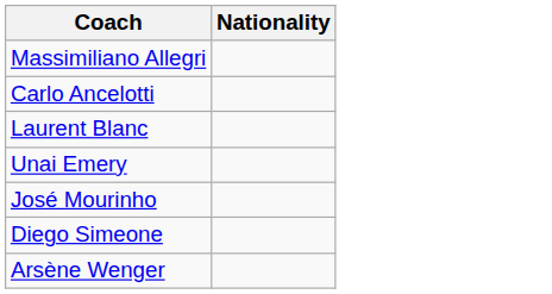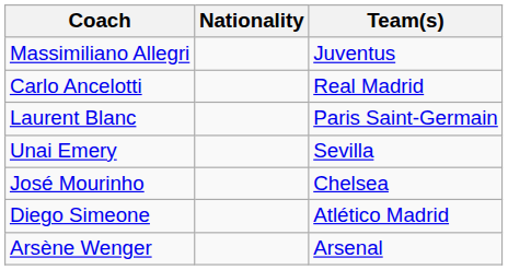+ column: Team(s) | Juventus | Real Madrid | Paris Saint-Germain | Sevilla | Chelsea | Atlético Madrid | Arsenal
